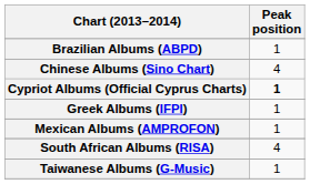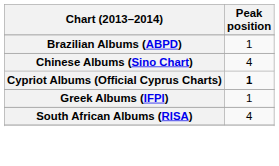- row: Mexican Albums (AMPROFON) | 1
- row: Taiwanese Albums (G-Music) | 1
